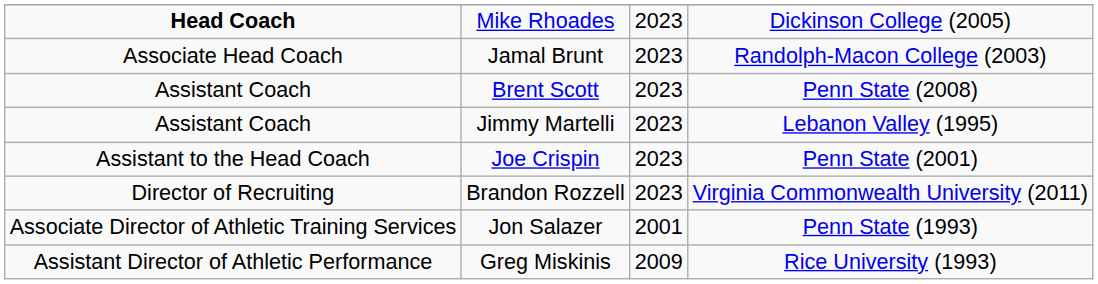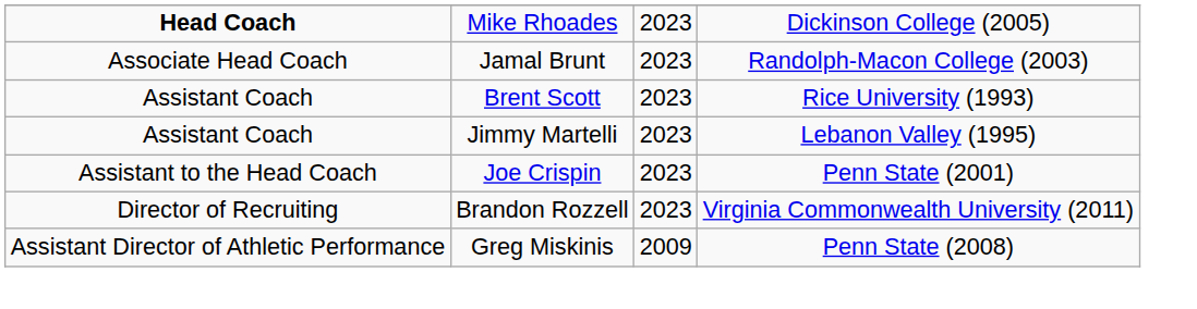Brent Scott | column 4: Penn State (2008) -> Rice University (1993)
- row: Associate Director of Athletic Training Services | Jon Salazer | 2001 | Penn State (1993)
Greg Miskinis | column 4: Rice University (1993) -> Penn State (2008)
